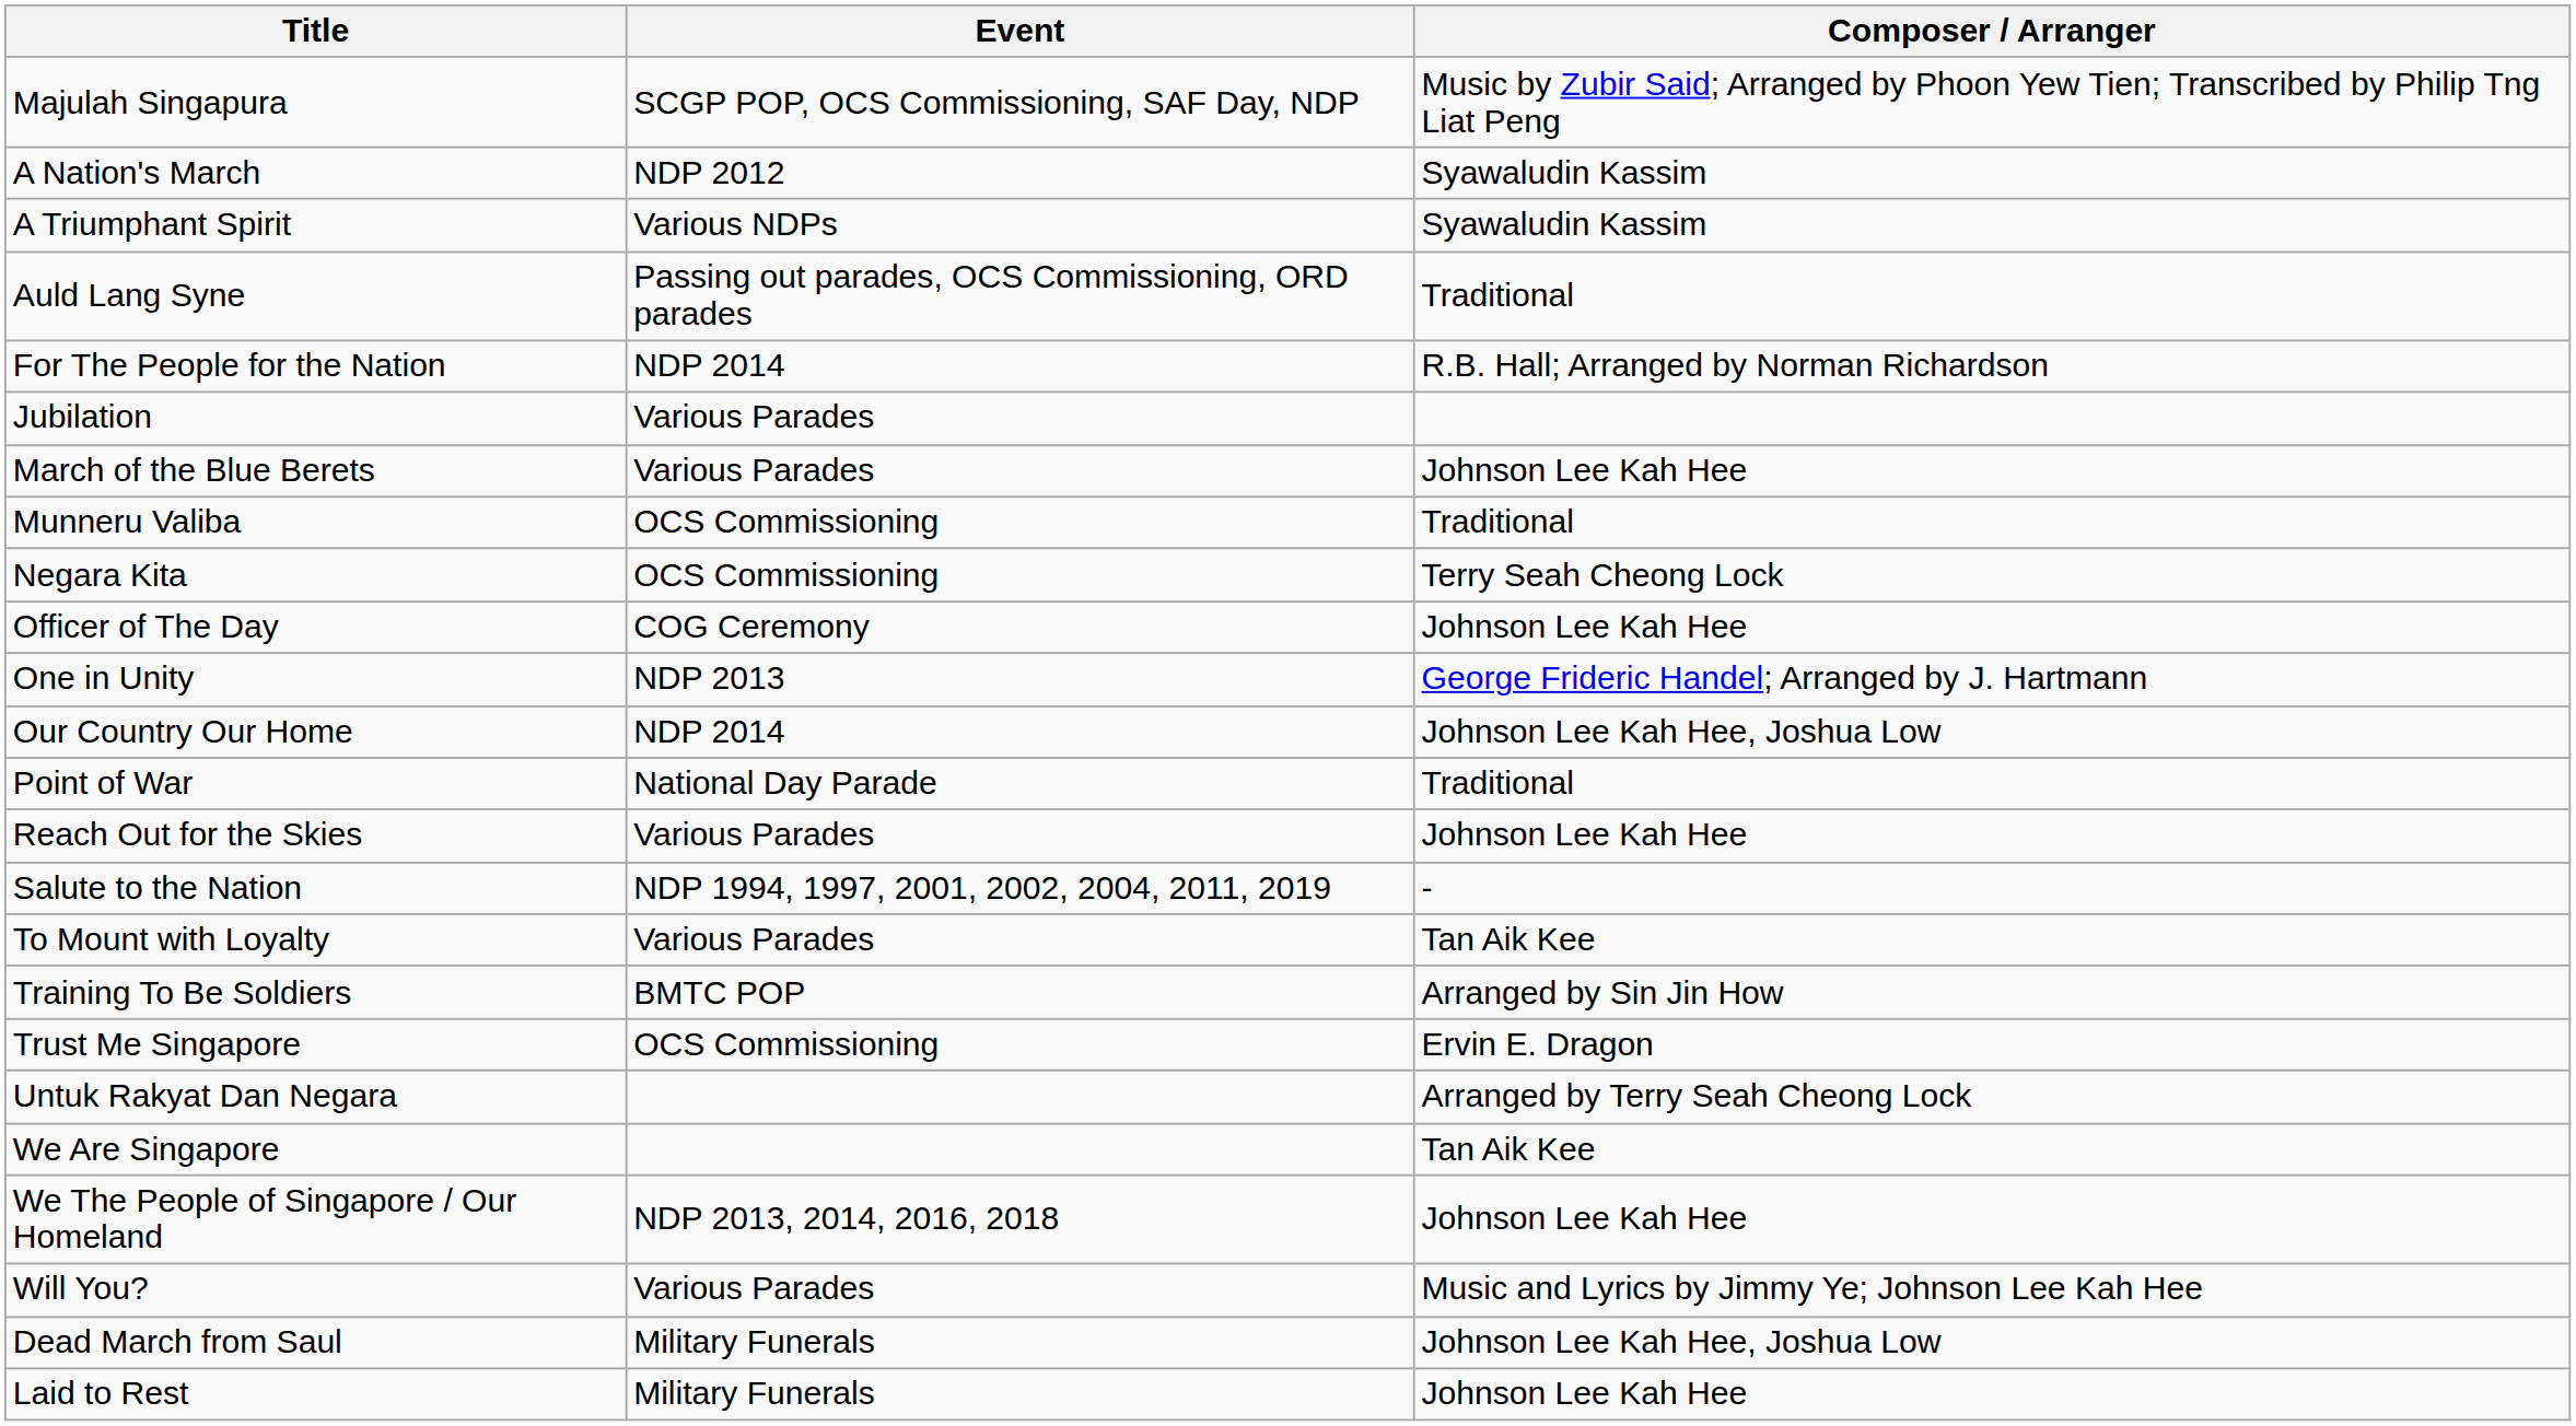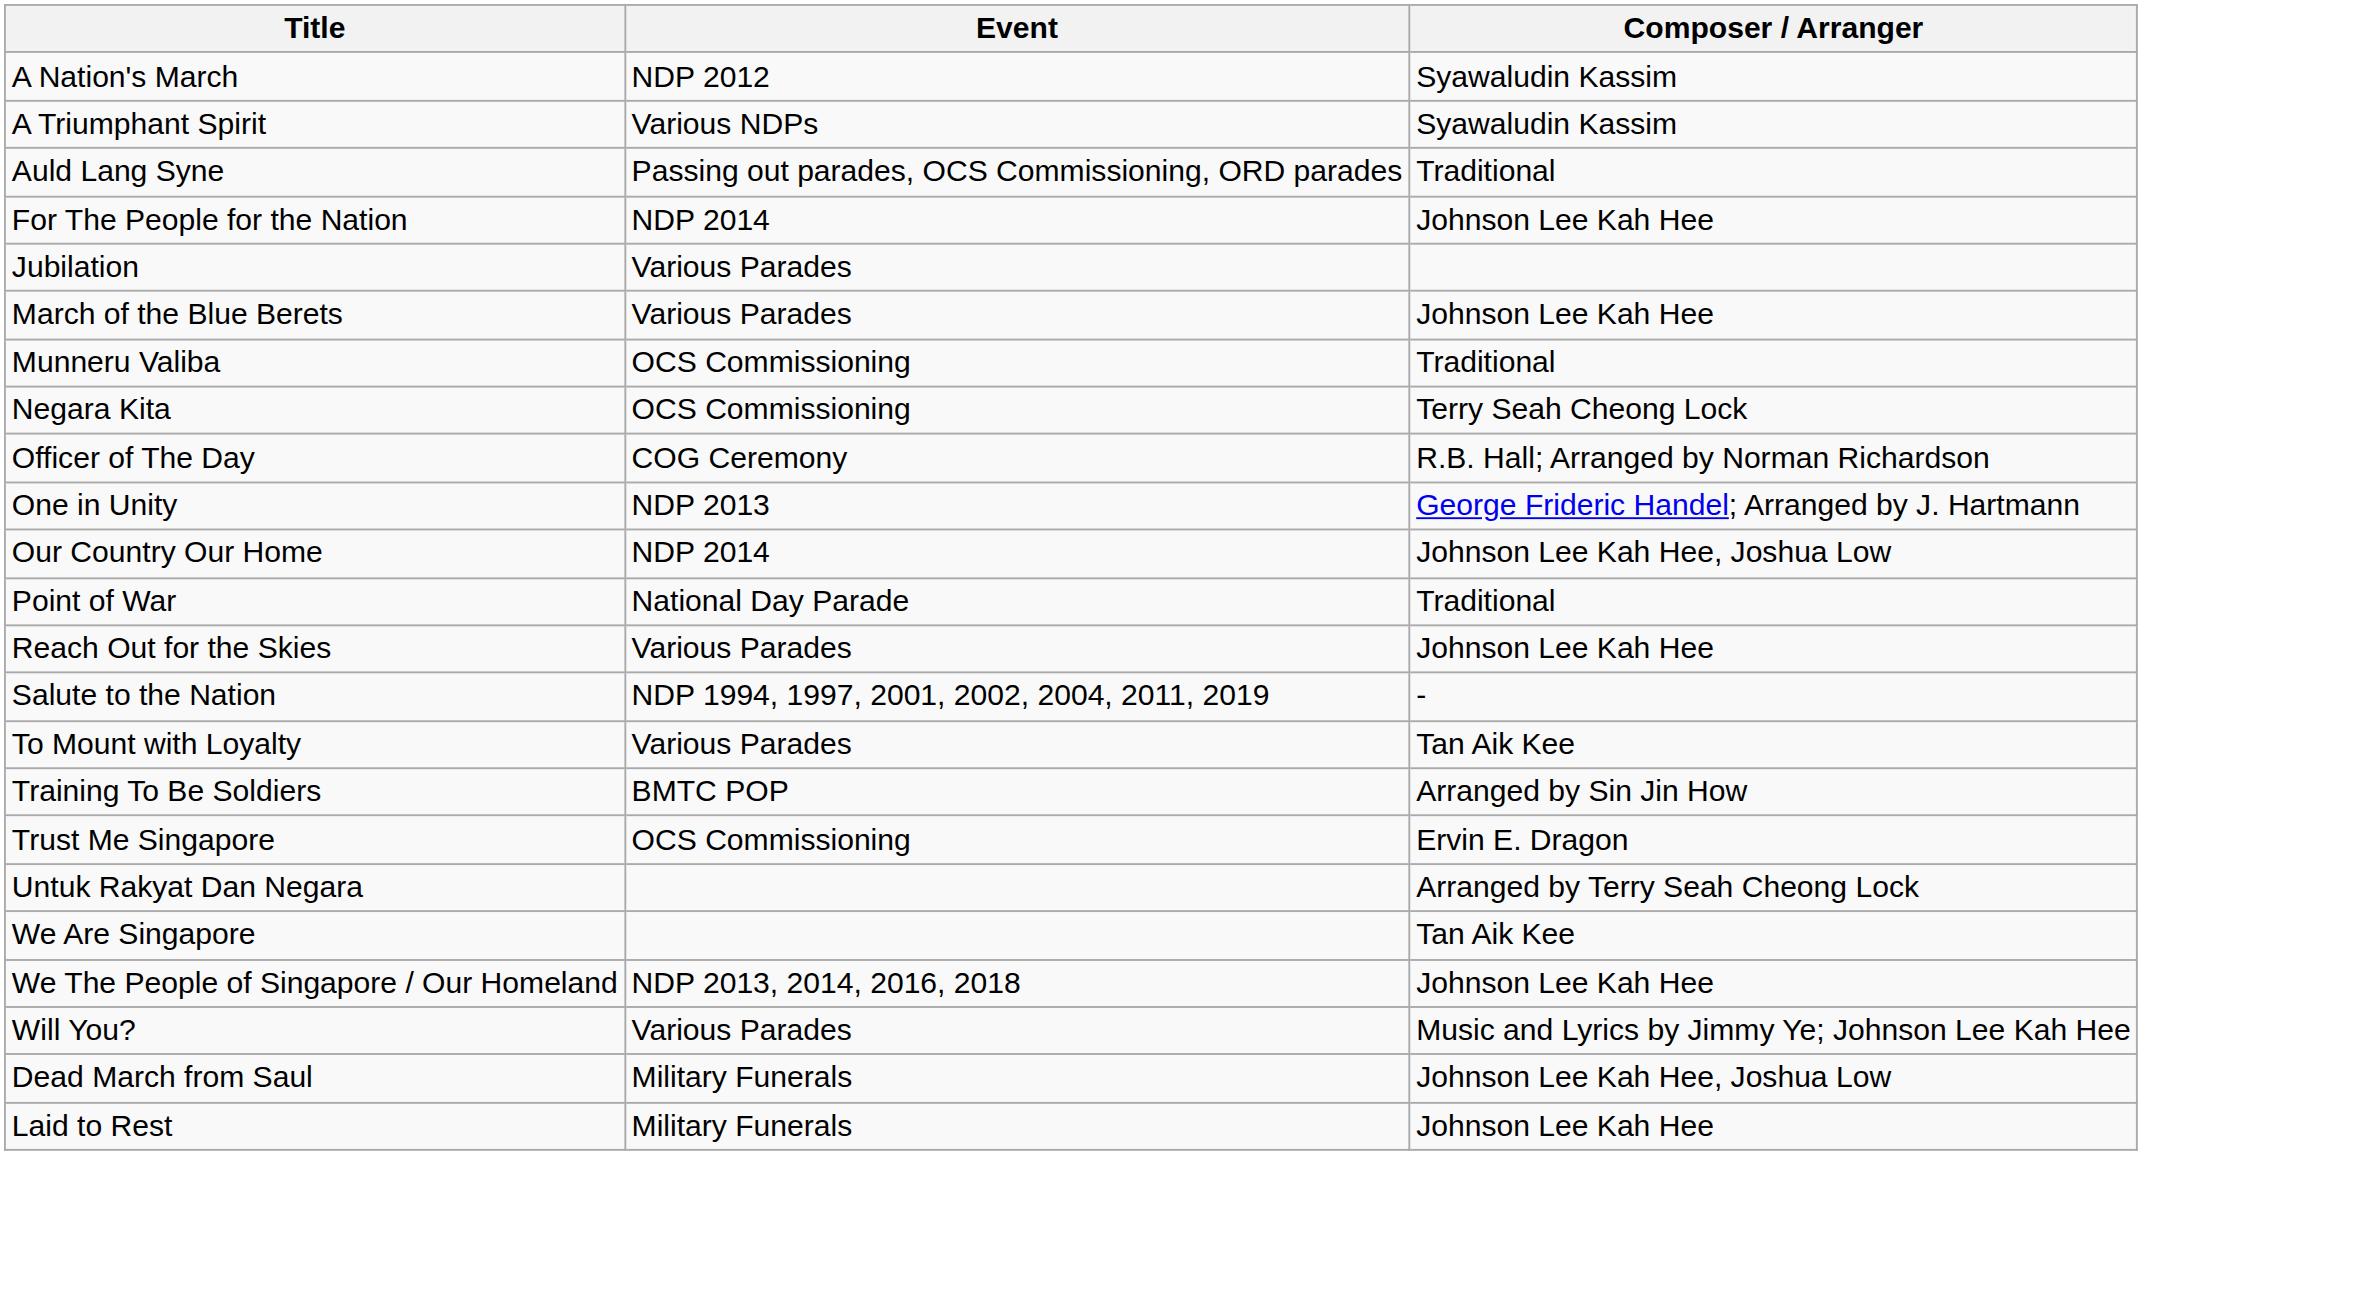- row: Majulah Singapura | SCGP POP, OCS Commissioning, SAF Day, NDP | Music by Zubir Said; Arranged by Phoon Yew Tien; Transcribed by Philip Tng Liat Peng
For The People for the Nation | Composer / Arranger: R.B. Hall; Arranged by Norman Richardson -> Johnson Lee Kah Hee
Officer of The Day | Composer / Arranger: Johnson Lee Kah Hee -> R.B. Hall; Arranged by Norman Richardson
